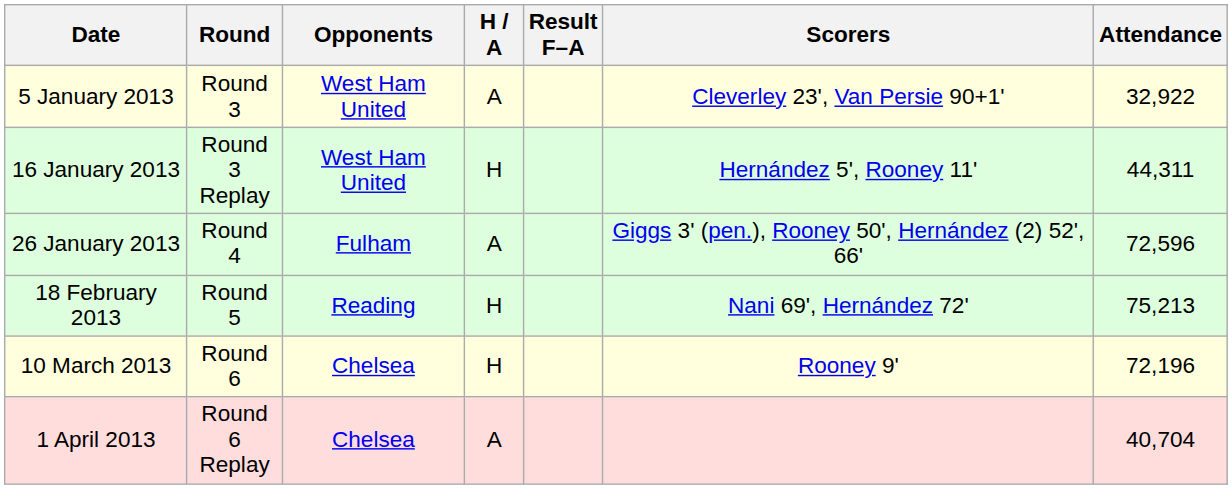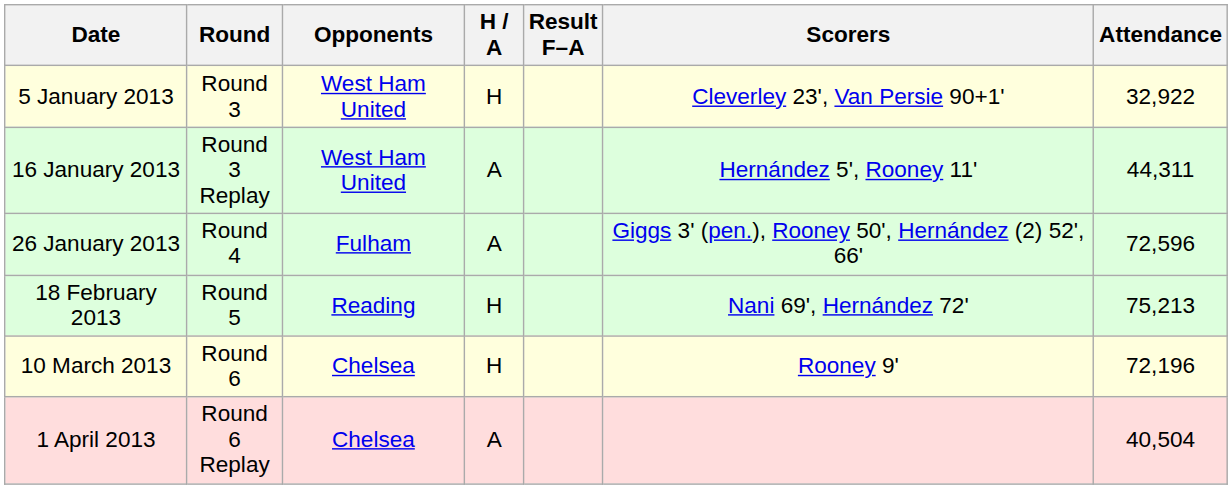5 January 2013 | H / A: A -> H
16 January 2013 | H / A: H -> A
1 April 2013 | Attendance: 40,704 -> 40,504
